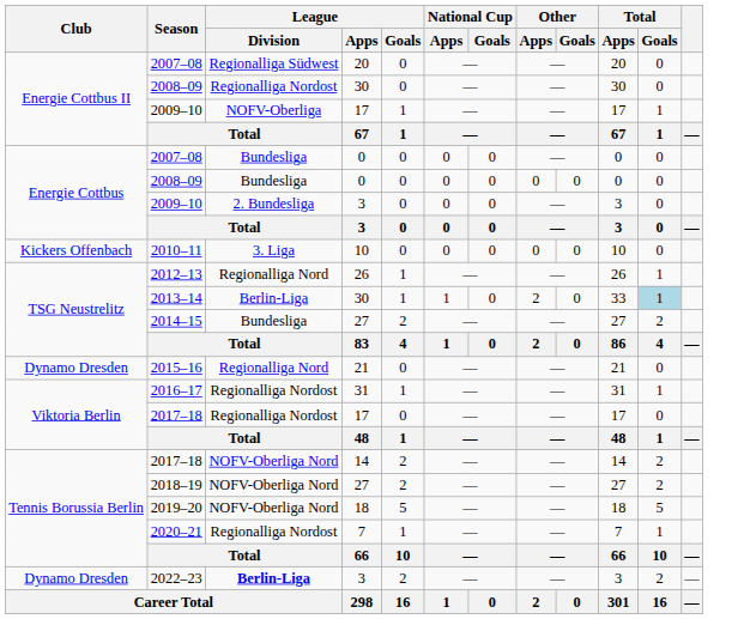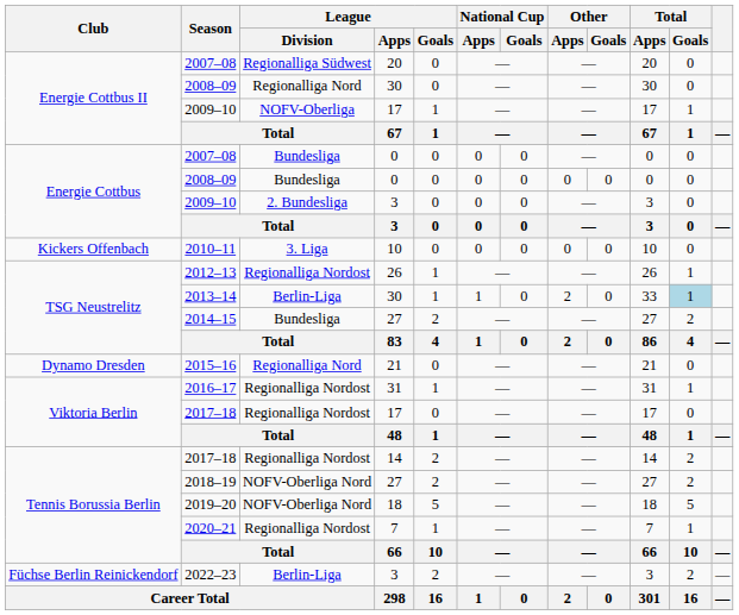2008–09 / 30 | League / Division: Regionalliga Nordost -> Regionalliga Nord
2012–13 | League / Division: Regionalliga Nord -> Regionalliga Nordost
2017–18 / 14 | League / Division: NOFV-Oberliga Nord -> Regionalliga Nordost
2022–23 | Club: Dynamo Dresden -> Füchse Berlin Reinickendorf
2022–23 | League / Division: bold -> normal
